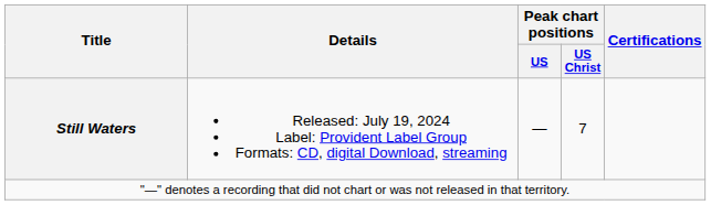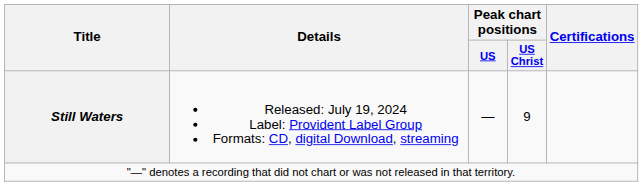Still Waters | Peak chart positions / US Christ: 7 -> 9
